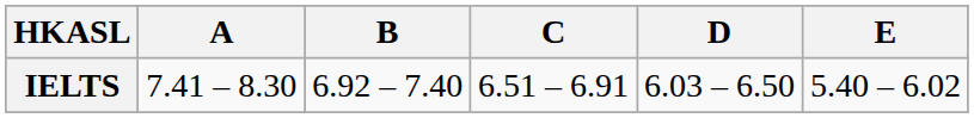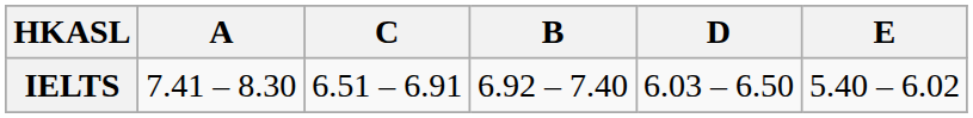columns swapped: B <-> C
